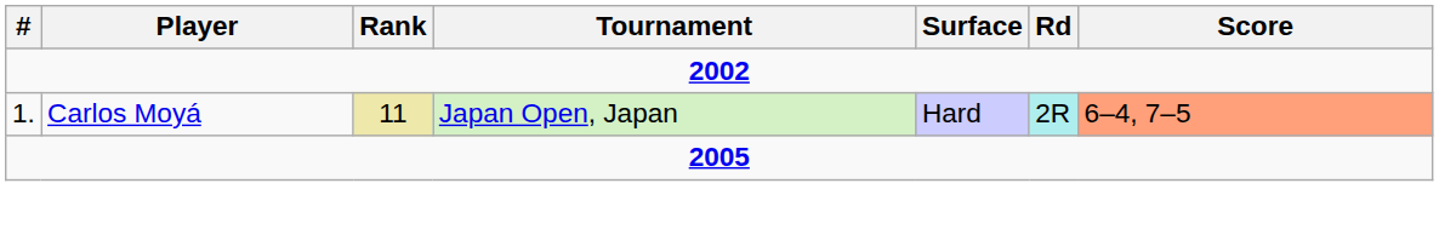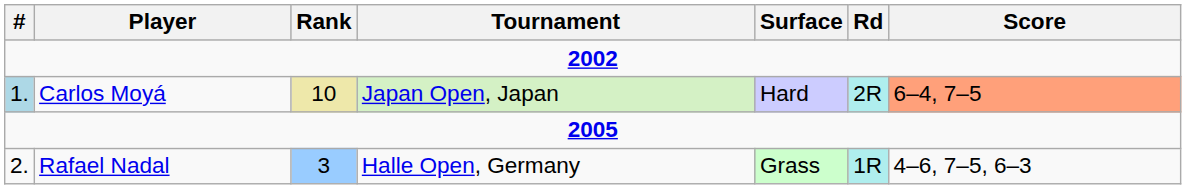Carlos Moyá | #: no background -> lightblue background
Carlos Moyá | Rank: 11 -> 10
+ row: 2. | Rafael Nadal | 3 | Halle Open, Germany | Grass | 1R | 4–6, 7–5, 6–3
